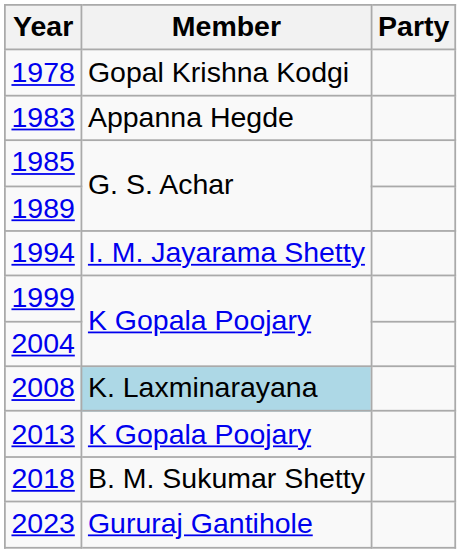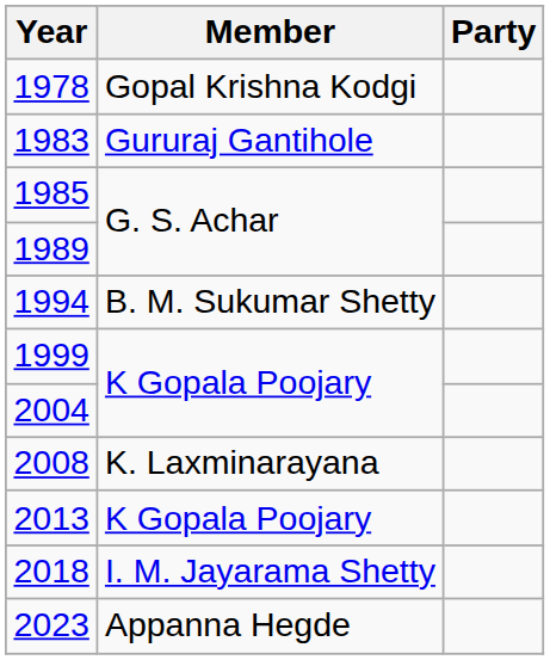1983 | Member: Appanna Hegde -> Gururaj Gantihole
1994 | Member: I. M. Jayarama Shetty -> B. M. Sukumar Shetty
2008 | Member: lightblue background -> no background
2018 | Member: B. M. Sukumar Shetty -> I. M. Jayarama Shetty
2023 | Member: Gururaj Gantihole -> Appanna Hegde
